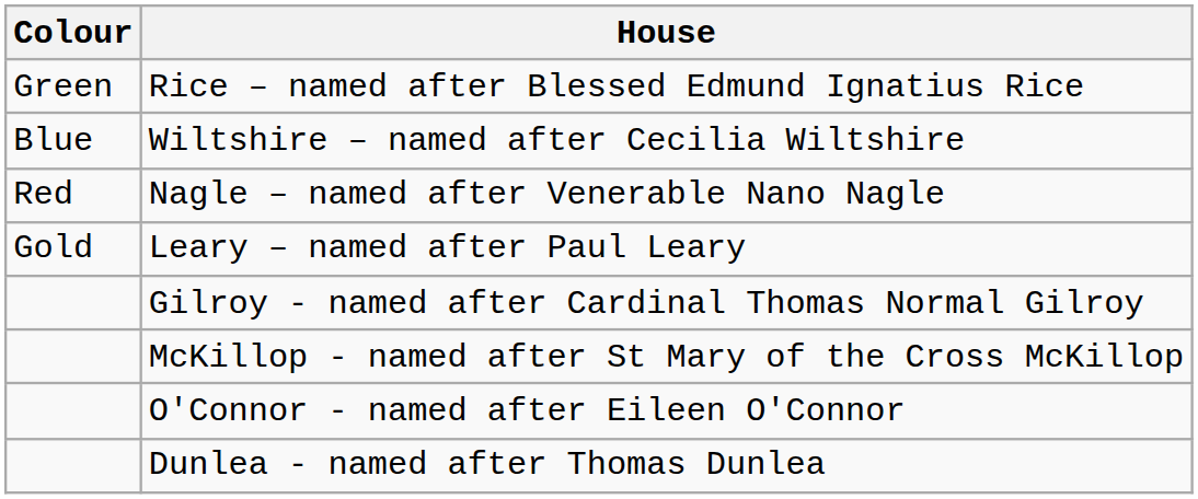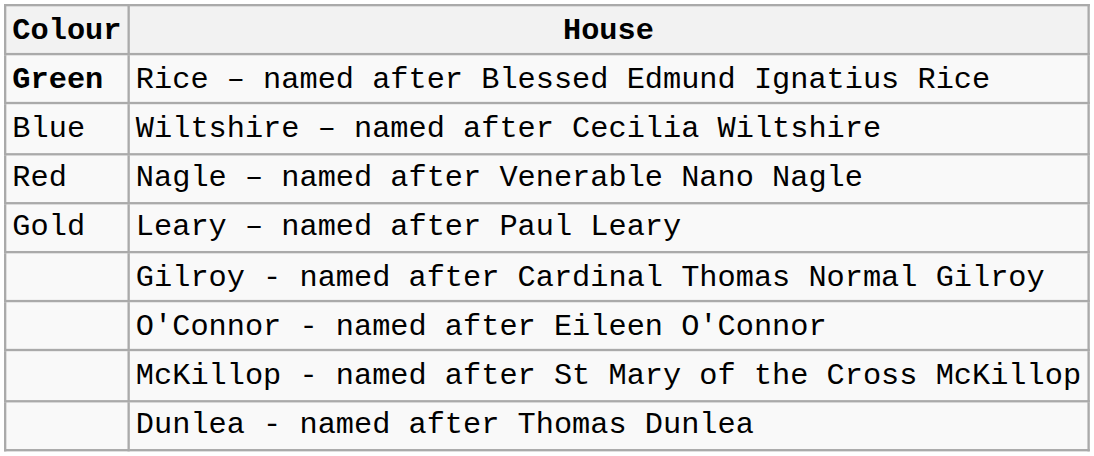Rice – named after Blessed Edmund Ignatius Rice | Colour: normal -> bold
rows swapped: O'Connor - named after Eileen O'Connor <-> McKillop - named after St Mary of the Cross McKillop
